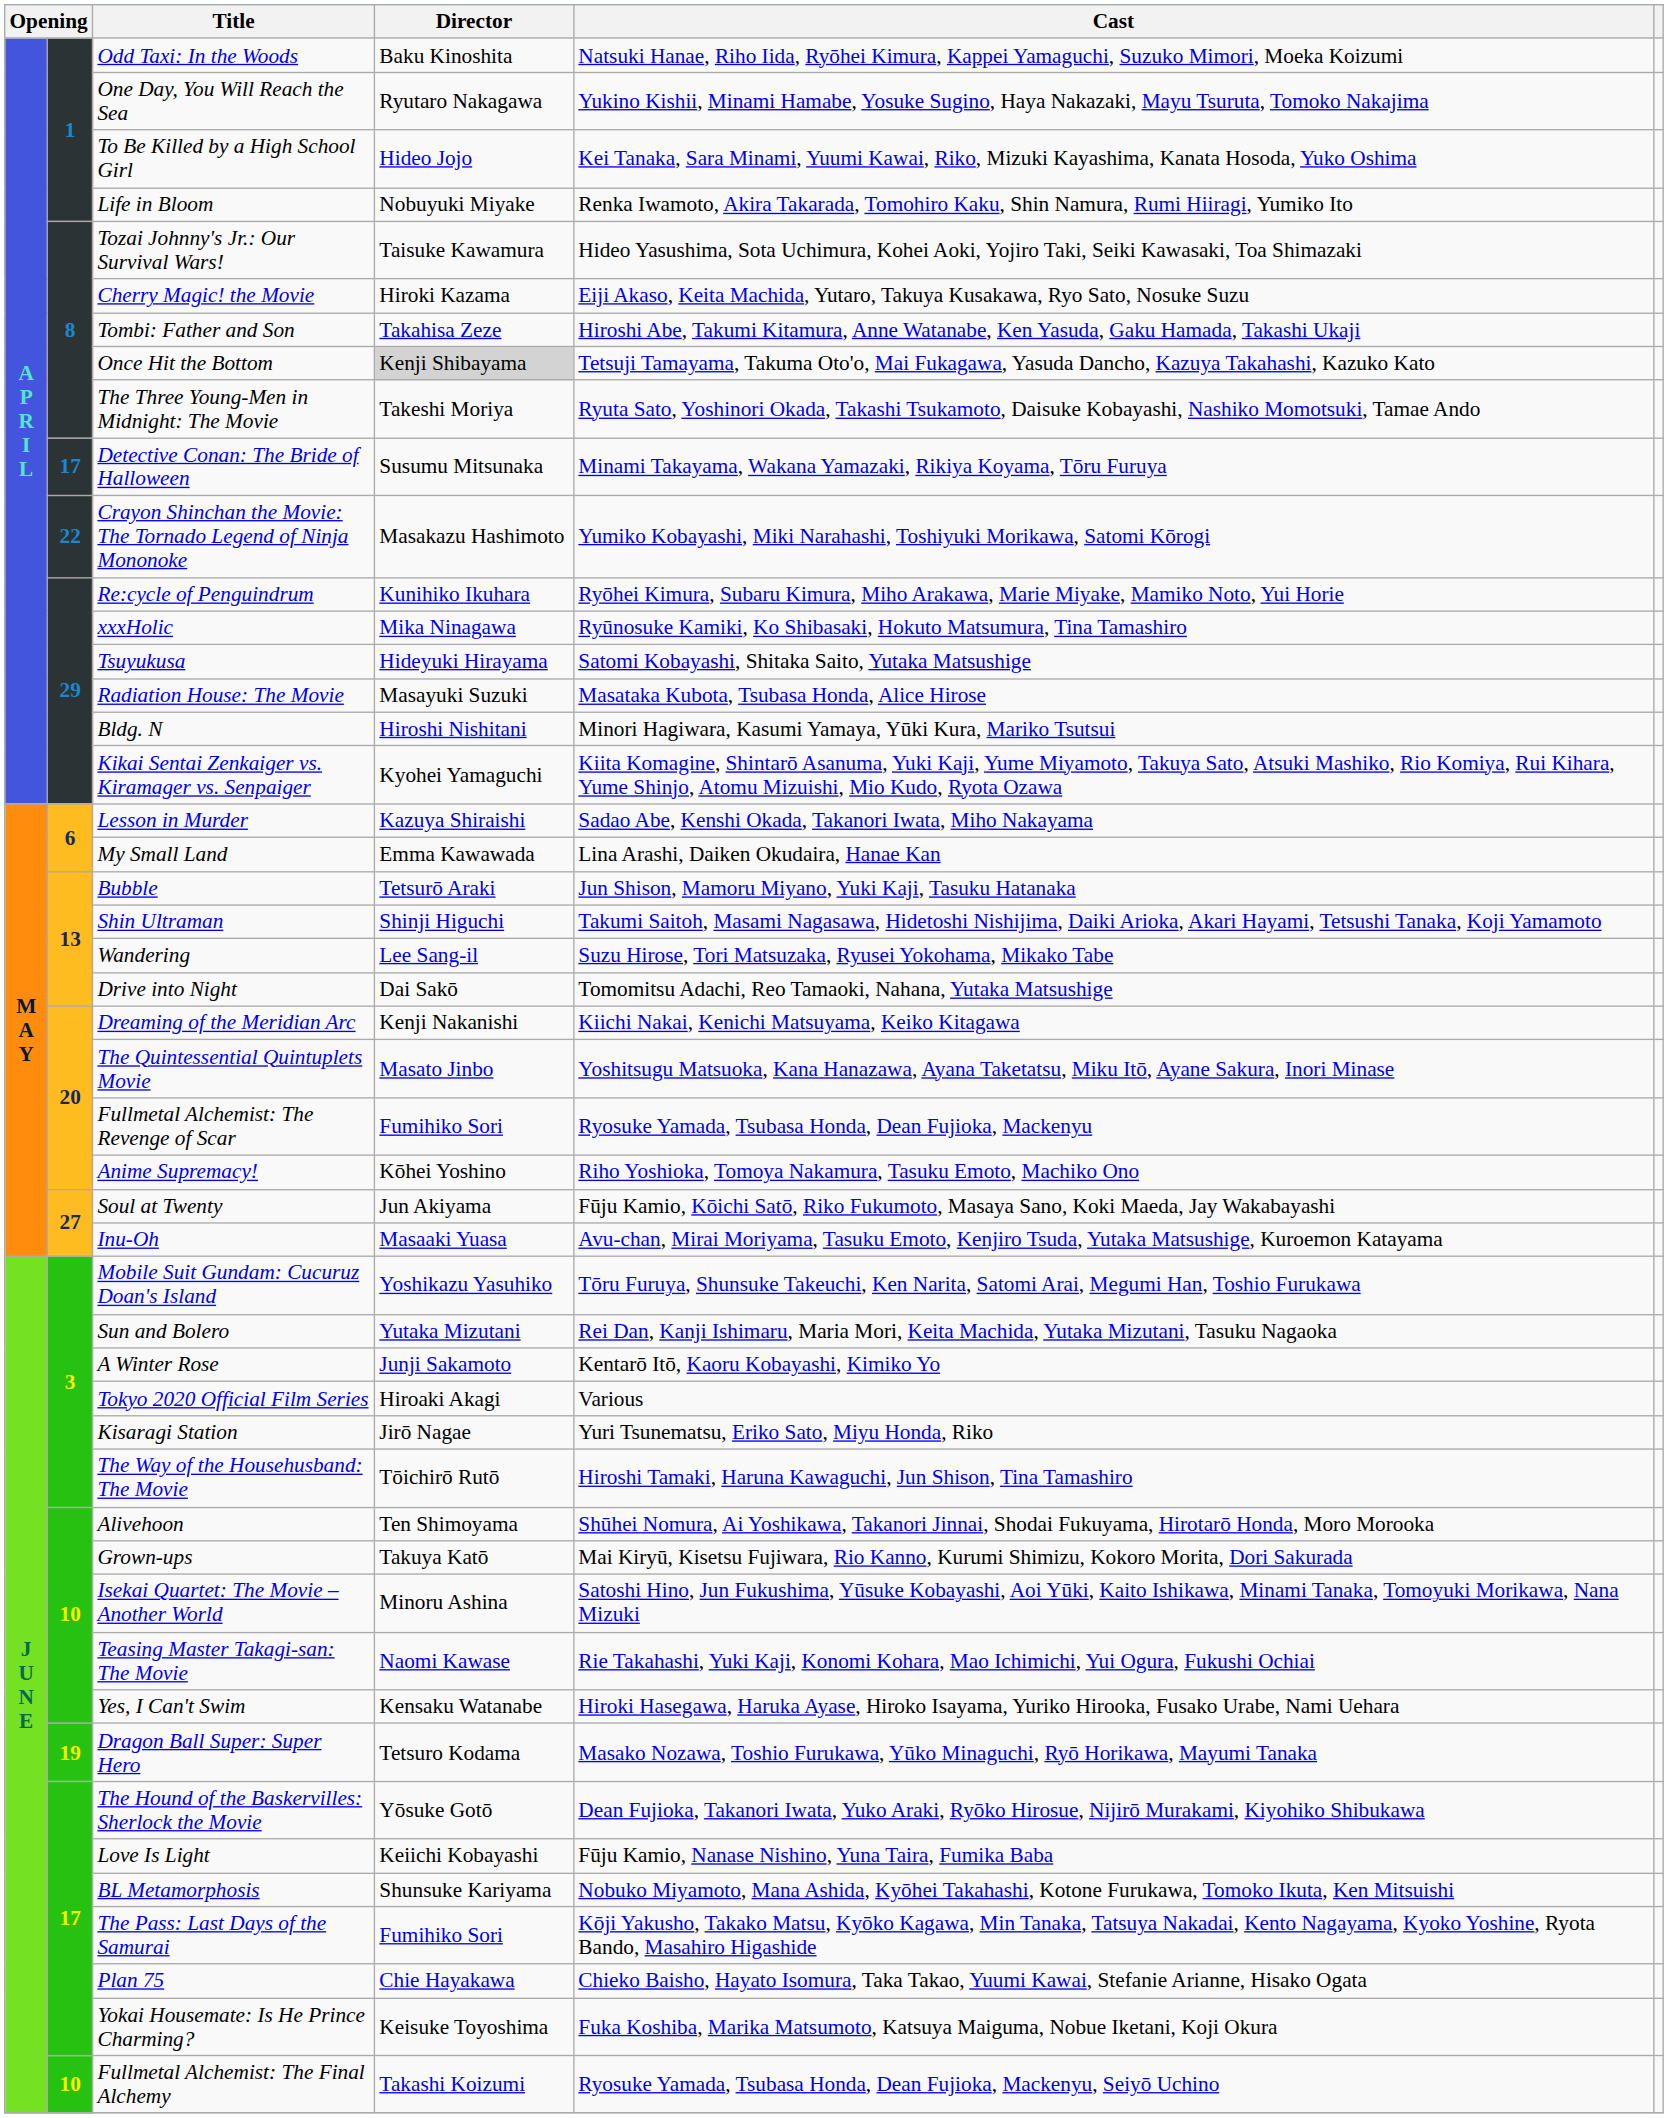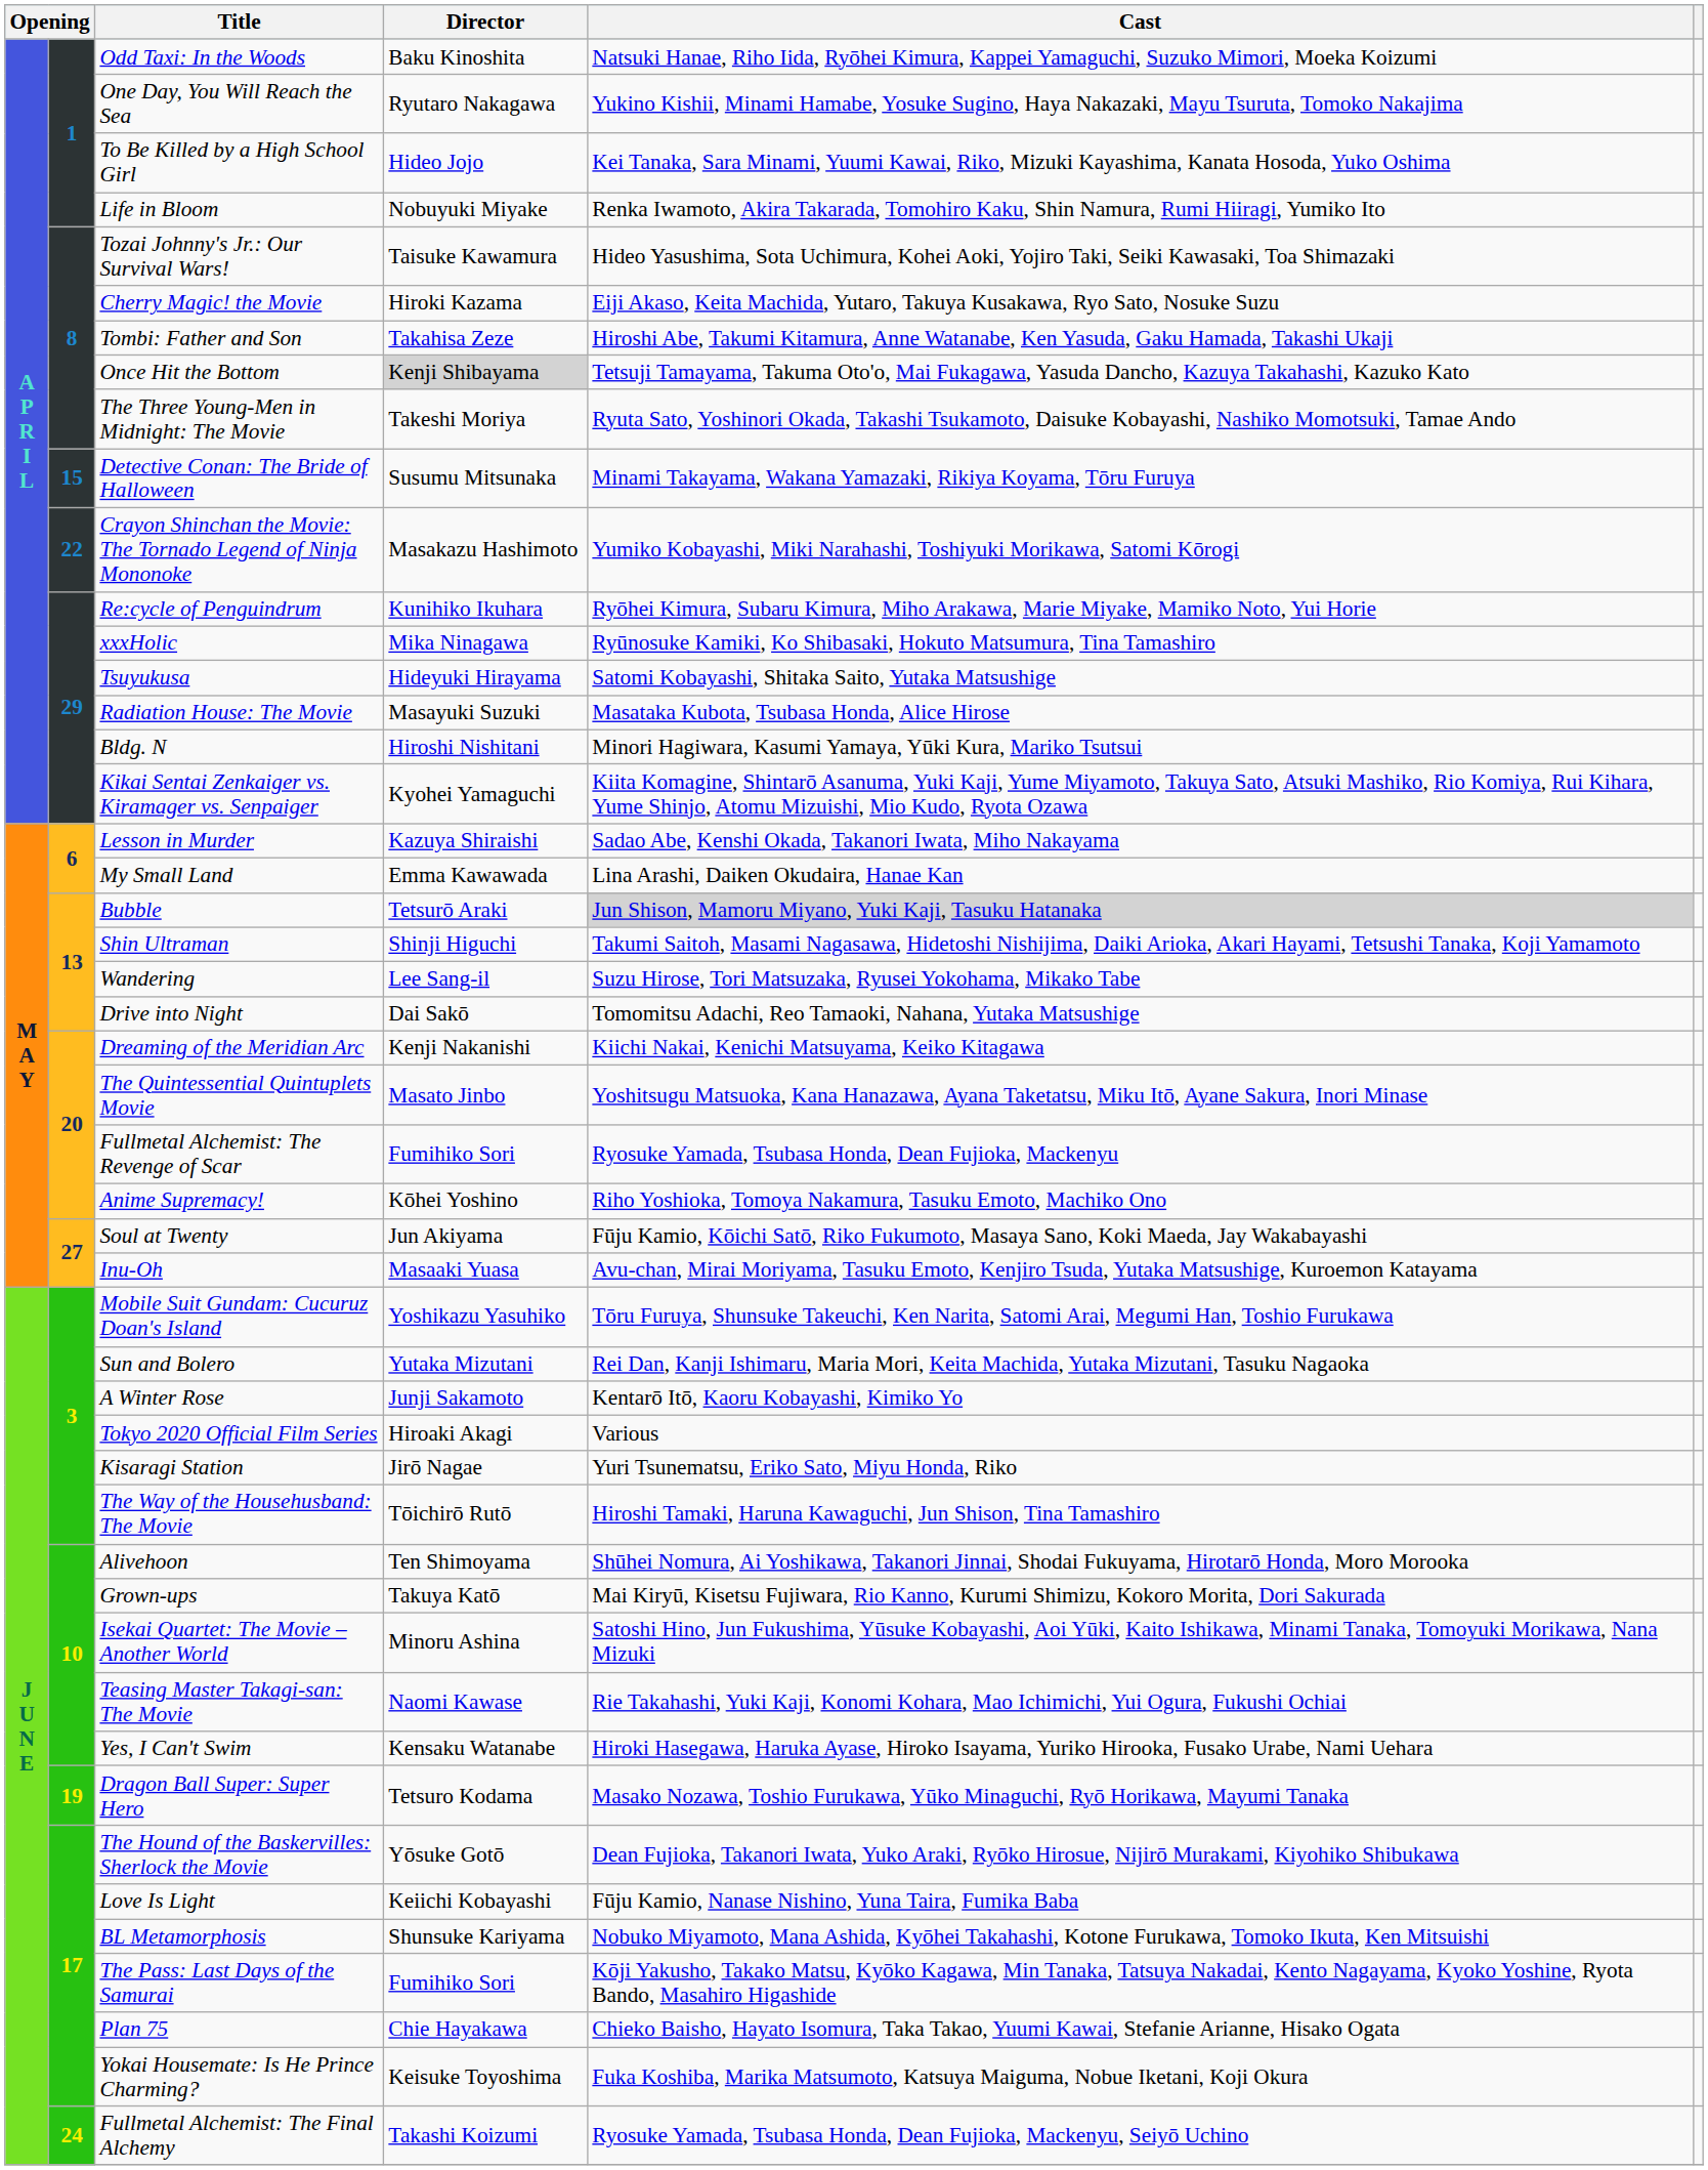Detective Conan: The Bride of Halloween | column 2: 17 -> 15
Bubble | Cast: no background -> lightgrey background
Fullmetal Alchemist: The Final Alchemy | column 2: 10 -> 24
